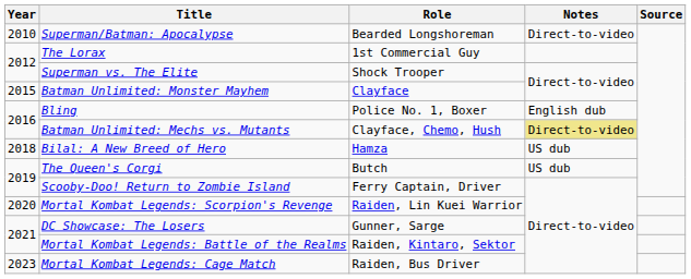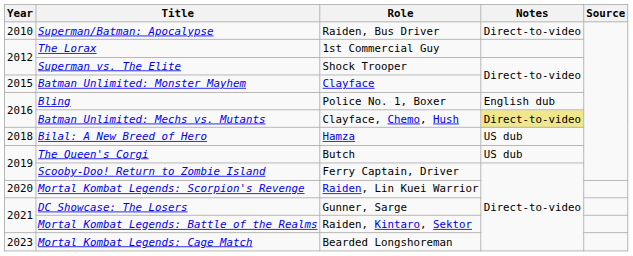Superman/Batman: Apocalypse | Role: Bearded Longshoreman -> Raiden, Bus Driver
Mortal Kombat Legends: Cage Match | Role: Raiden, Bus Driver -> Bearded Longshoreman
